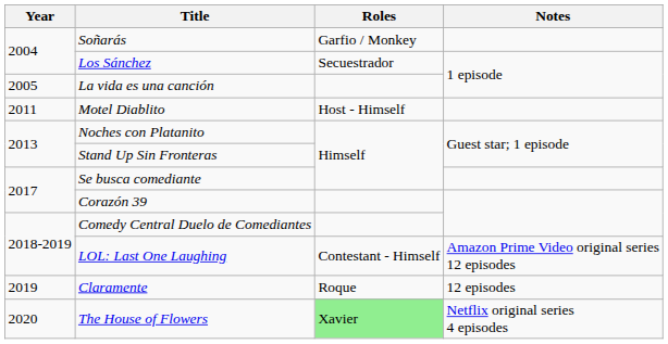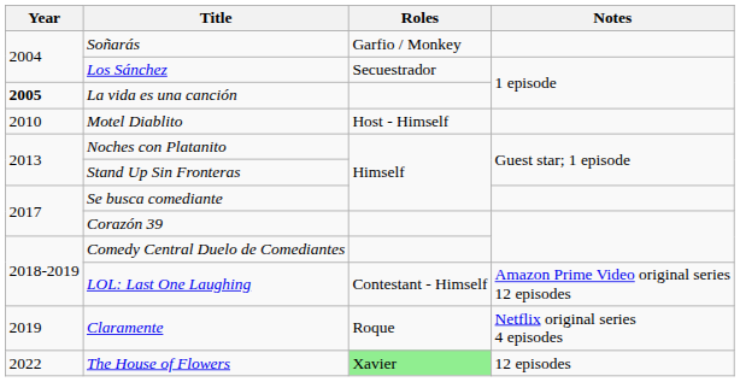La vida es una canción | Year: normal -> bold
Motel Diablito | Year: 2011 -> 2010
Claramente | Notes: 12 episodes -> Netflix original series 4 episodes
The House of Flowers | Year: 2020 -> 2022
The House of Flowers | Notes: Netflix original series 4 episodes -> 12 episodes
